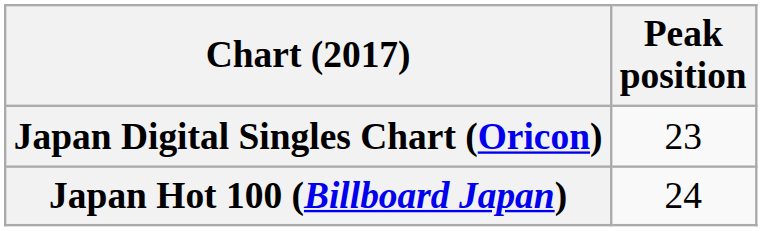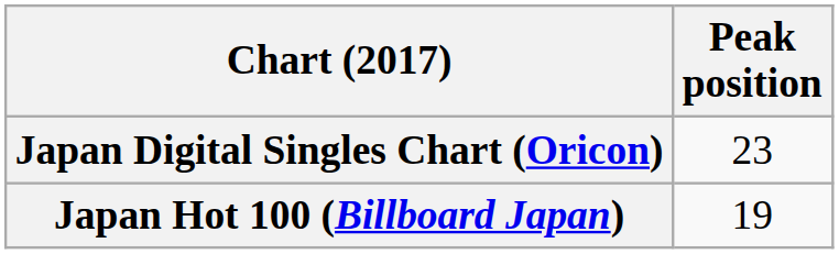Japan Hot 100 (Billboard Japan) | Peak position: 24 -> 19
